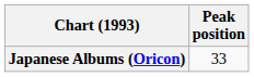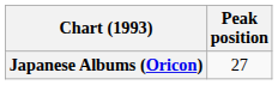Japanese Albums (Oricon) | Peak position: 33 -> 27
